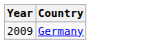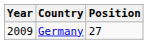+ column: Position | 27
